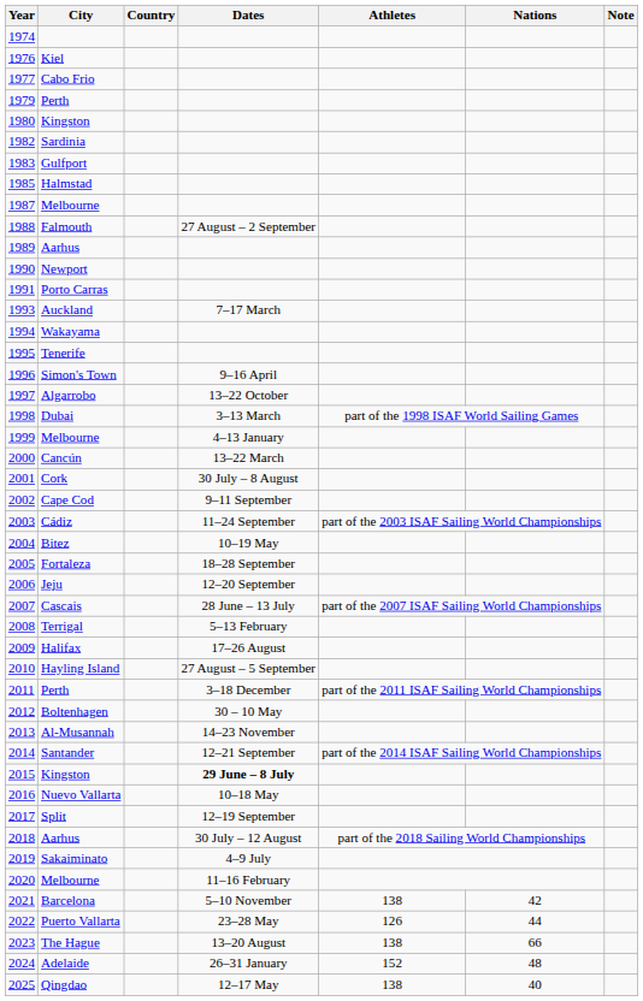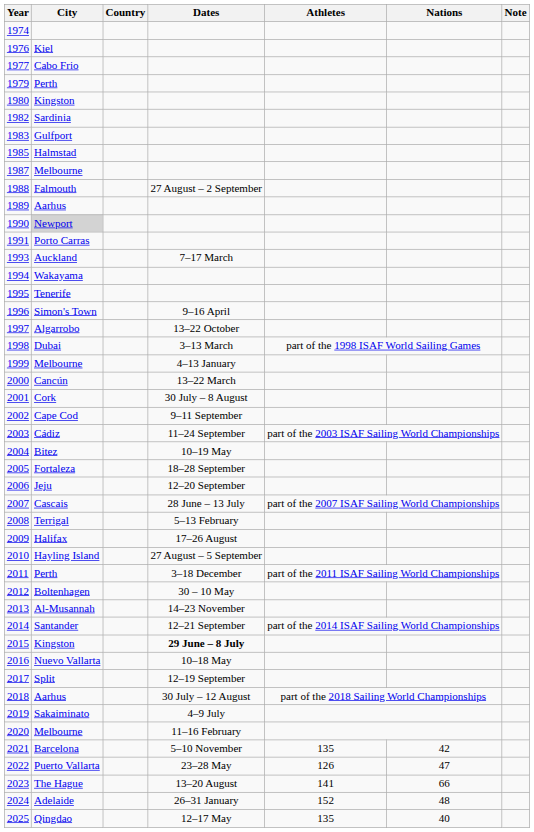1990 | City: no background -> lightgrey background
2021 | Athletes: 138 -> 135
2022 | Nations: 44 -> 47
2023 | Athletes: 138 -> 141
2025 | Athletes: 138 -> 135
